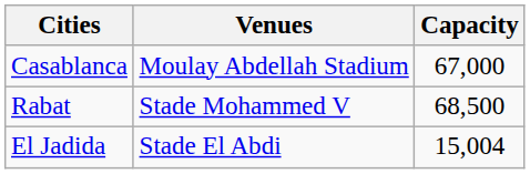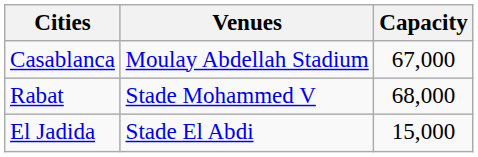Rabat | Capacity: 68,500 -> 68,000
El Jadida | Capacity: 15,004 -> 15,000
